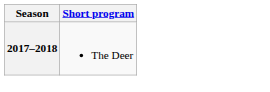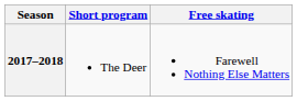+ column: Free skating | Farewell Nothing Else Matters
